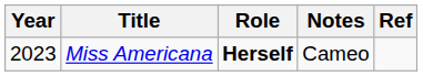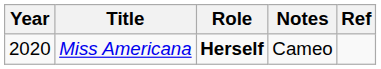Miss Americana | Year: 2023 -> 2020
